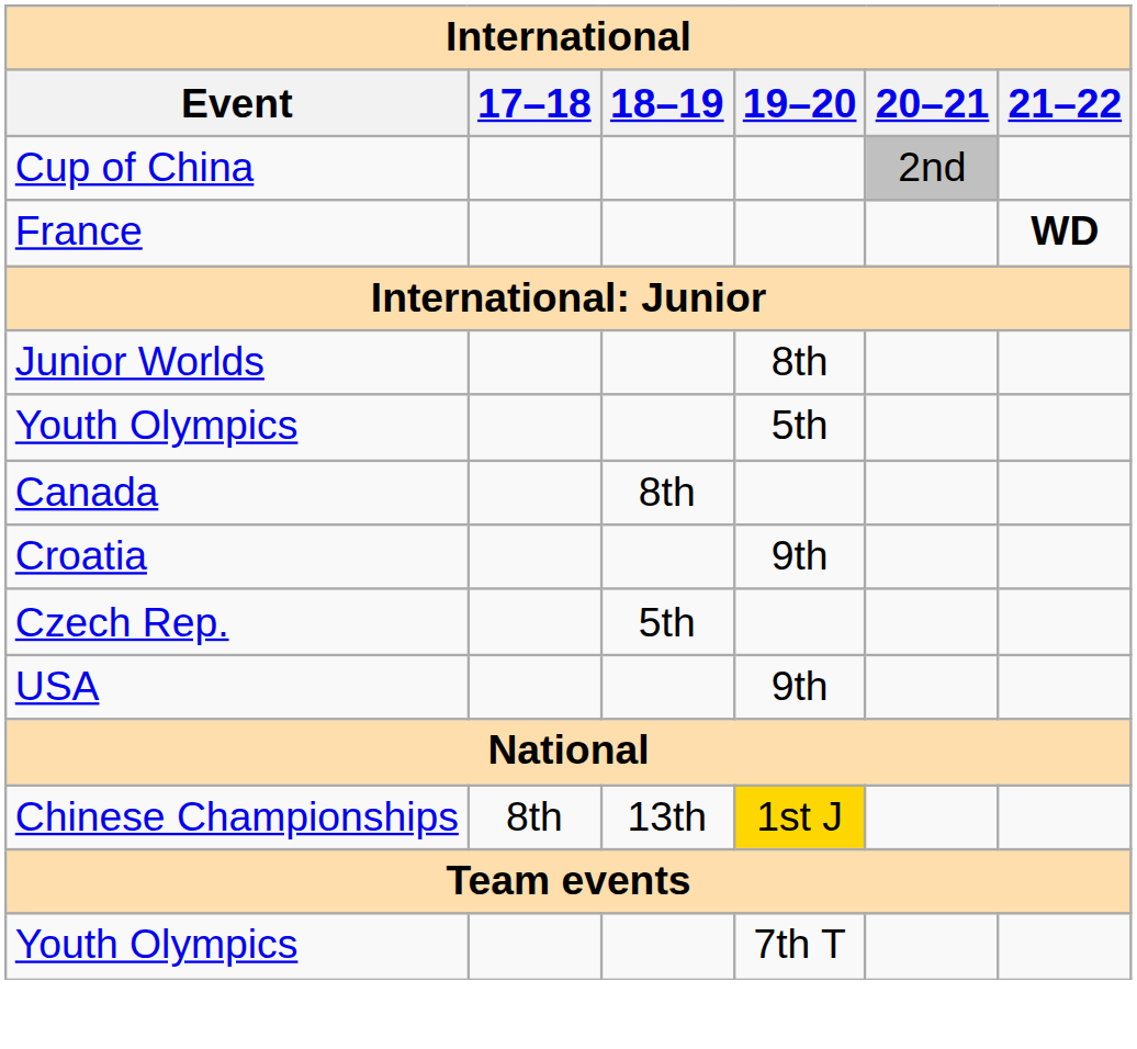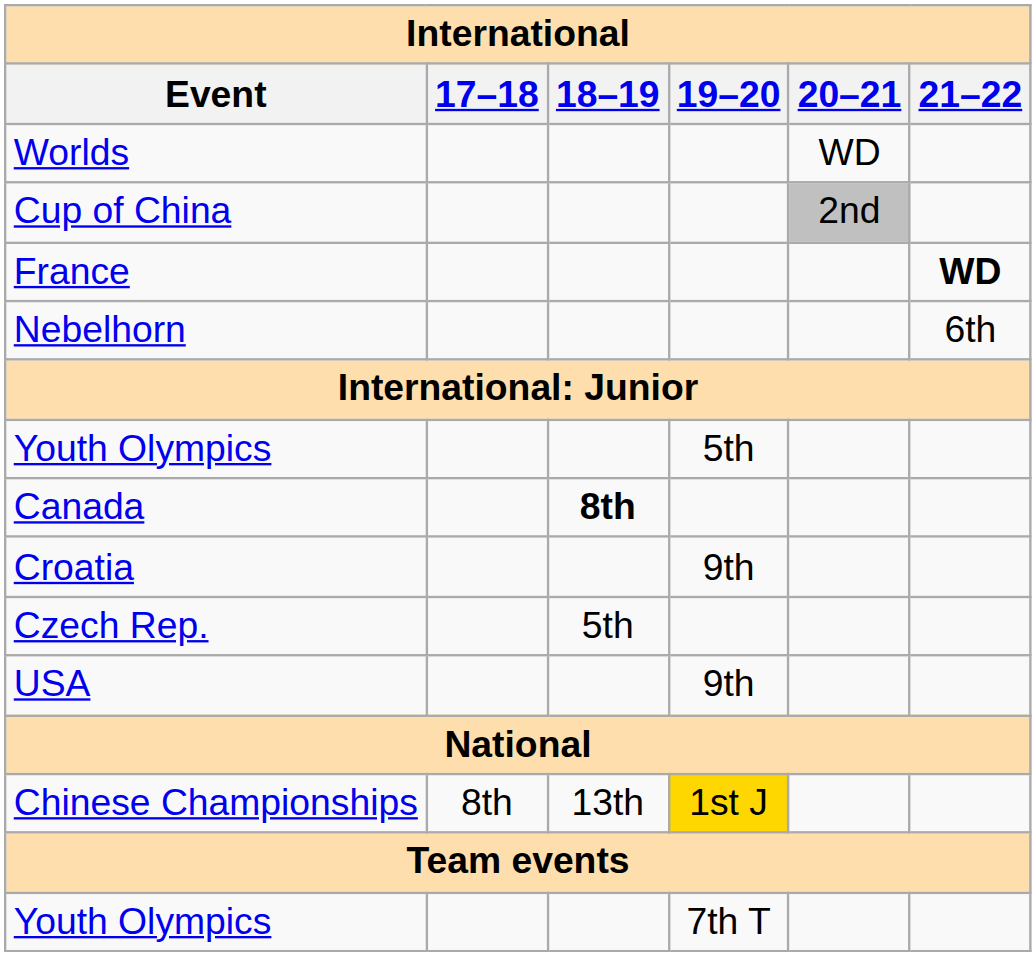+ row: Worlds | WD
+ row: Nebelhorn | 6th
- row: Junior Worlds | 8th
Canada | 18–19: normal -> bold
